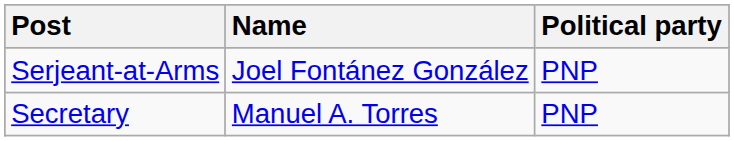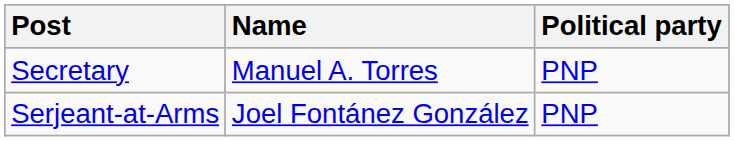rows swapped: Secretary <-> Serjeant-at-Arms
